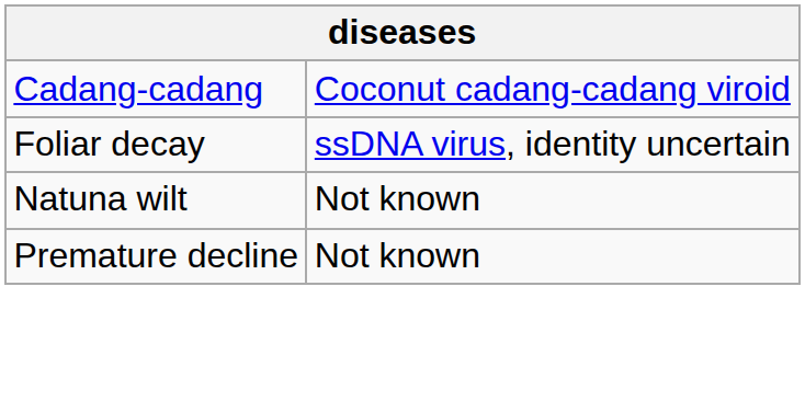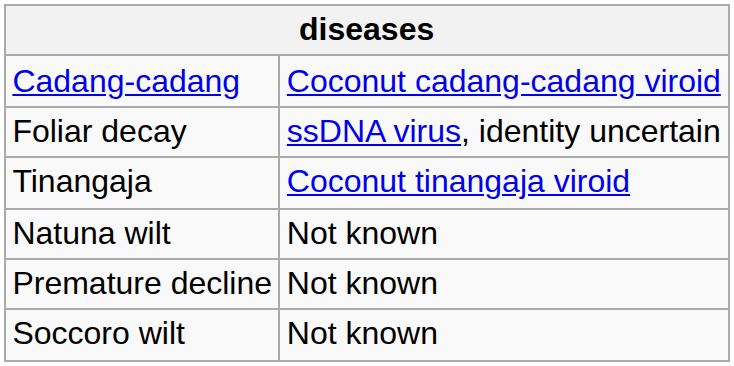+ row: Tinangaja | Coconut tinangaja viroid
+ row: Soccoro wilt | Not known
